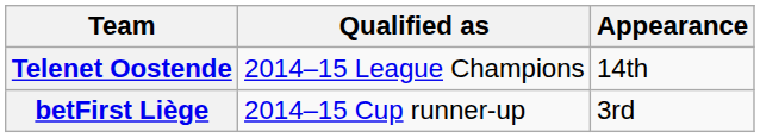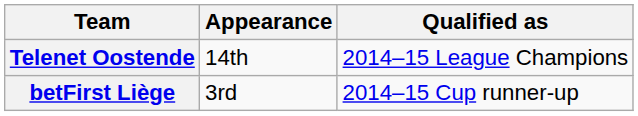columns swapped: Qualified as <-> Appearance
